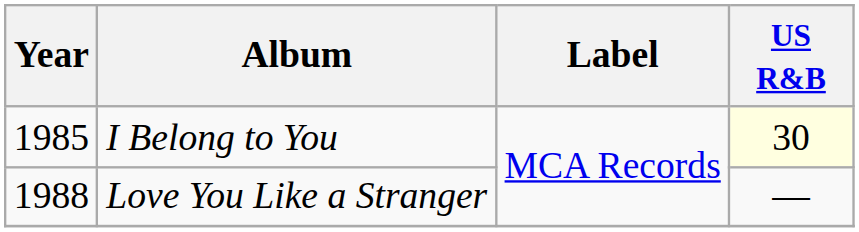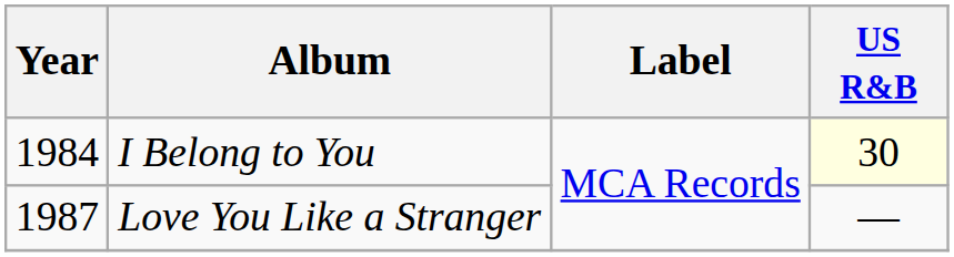I Belong to You | Year: 1985 -> 1984
Love You Like a Stranger | Year: 1988 -> 1987
